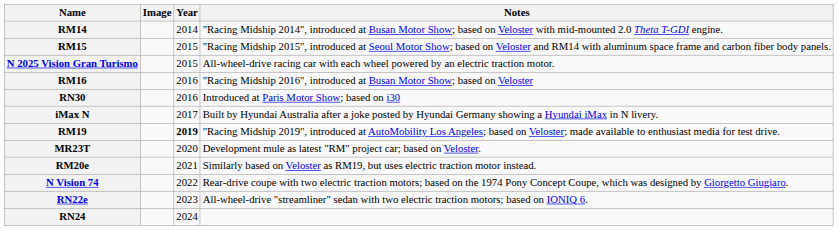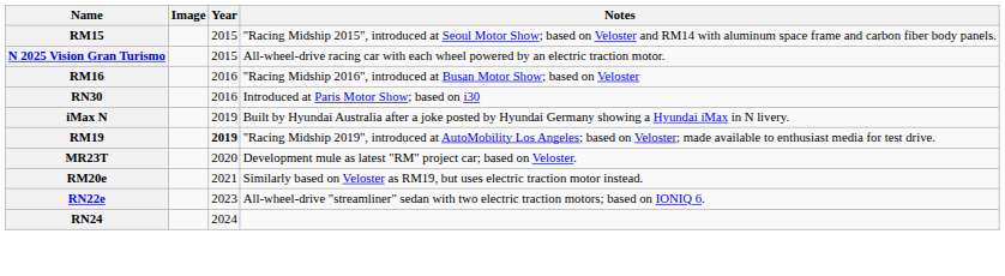- row: RM14 | 2014 | "Racing Midship 2014", introduced at Busan Motor Show; based on Veloster with mid-mounted 2.0 Theta T-GDI engine.
iMax N | Year: 2017 -> 2019
- row: N Vision 74 | 2022 | Rear-drive coupe with two electric traction motors; based on the 1974 Pony Concept Coupe, which was designed by Giorgetto Giugiaro.
